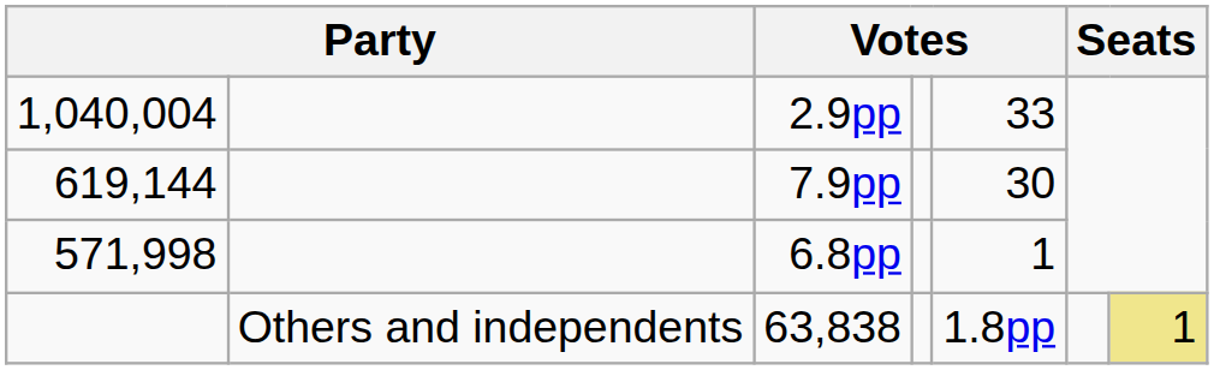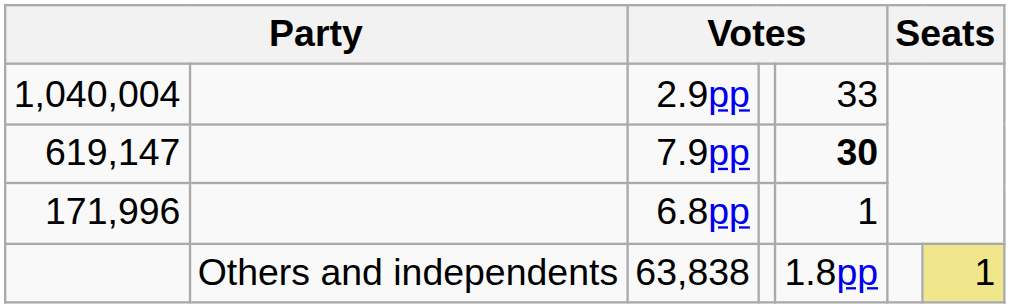7.9pp | column 1: 619,144 -> 619,147
7.9pp | column 5: normal -> bold
6.8pp | column 1: 571,998 -> 171,996
